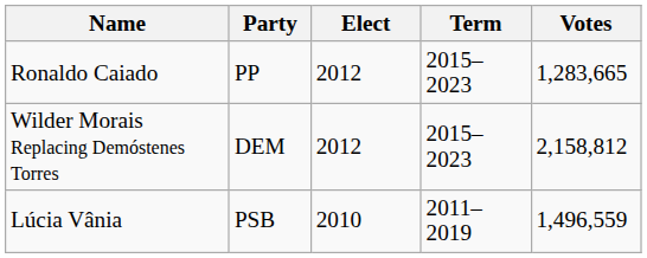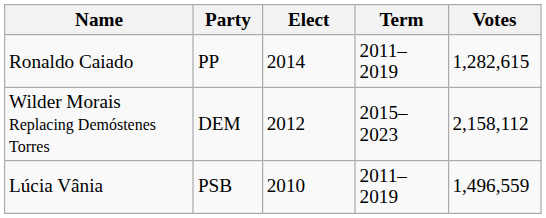Ronaldo Caiado | Elect: 2012 -> 2014
Ronaldo Caiado | Term: 2015–2023 -> 2011–2019
Ronaldo Caiado | Votes: 1,283,665 -> 1,282,615
Wilder Morais Replacing Demóstenes Torres | Votes: 2,158,812 -> 2,158,112
